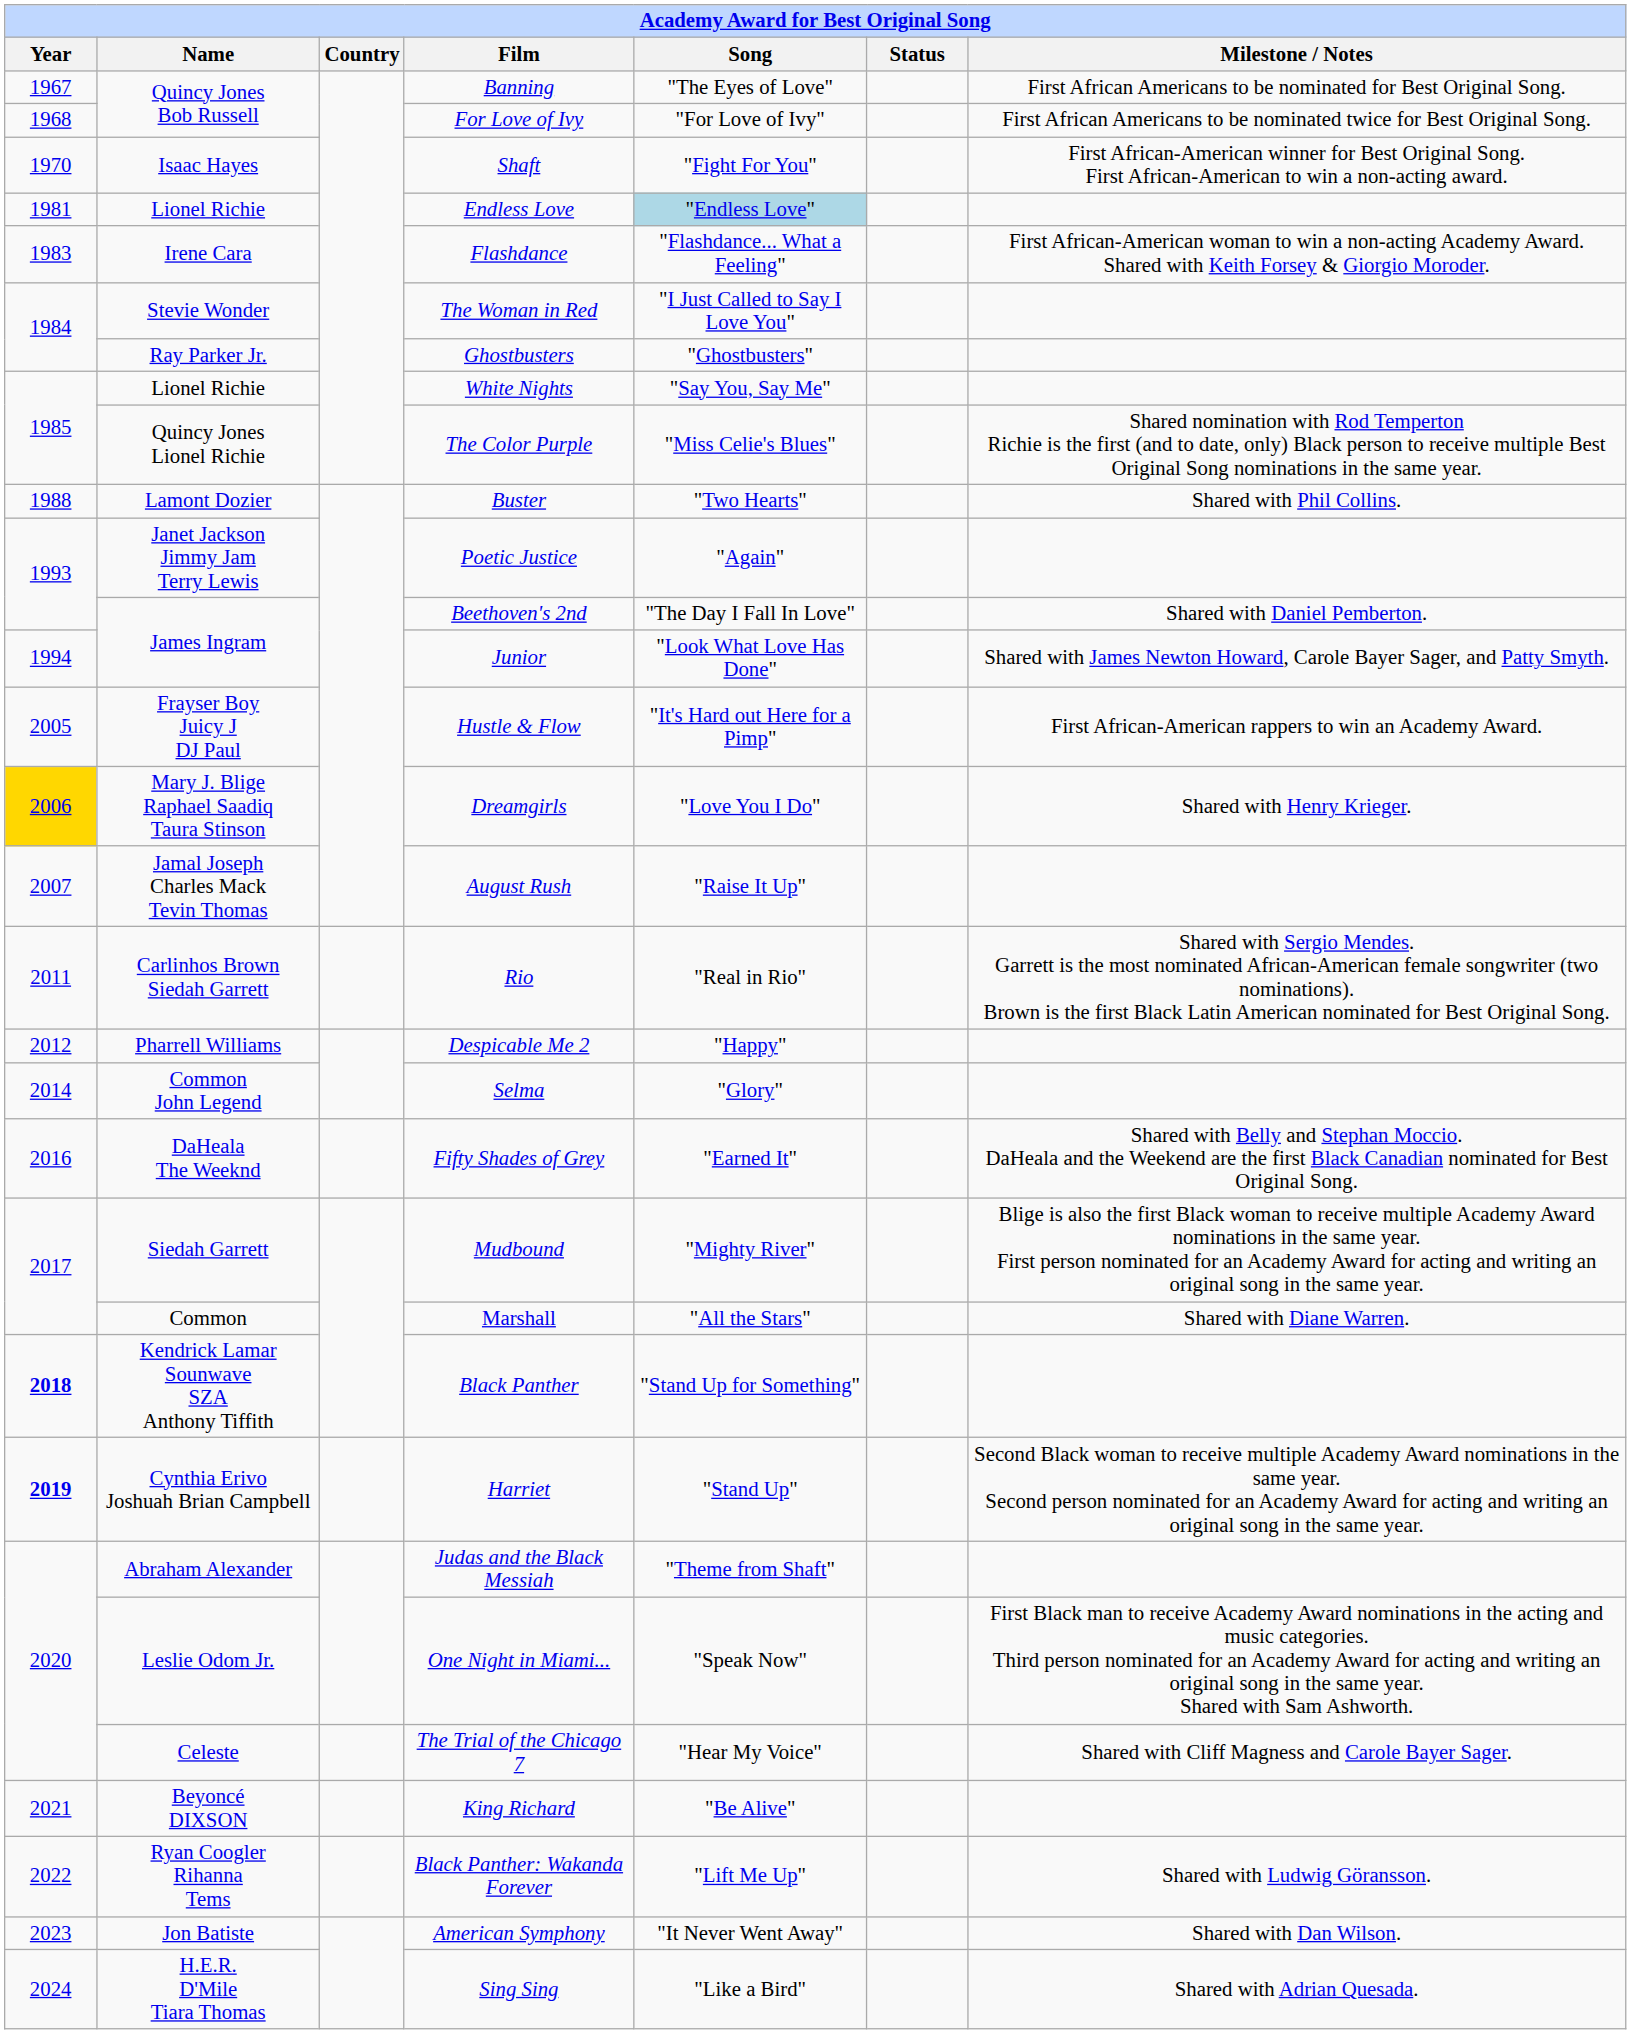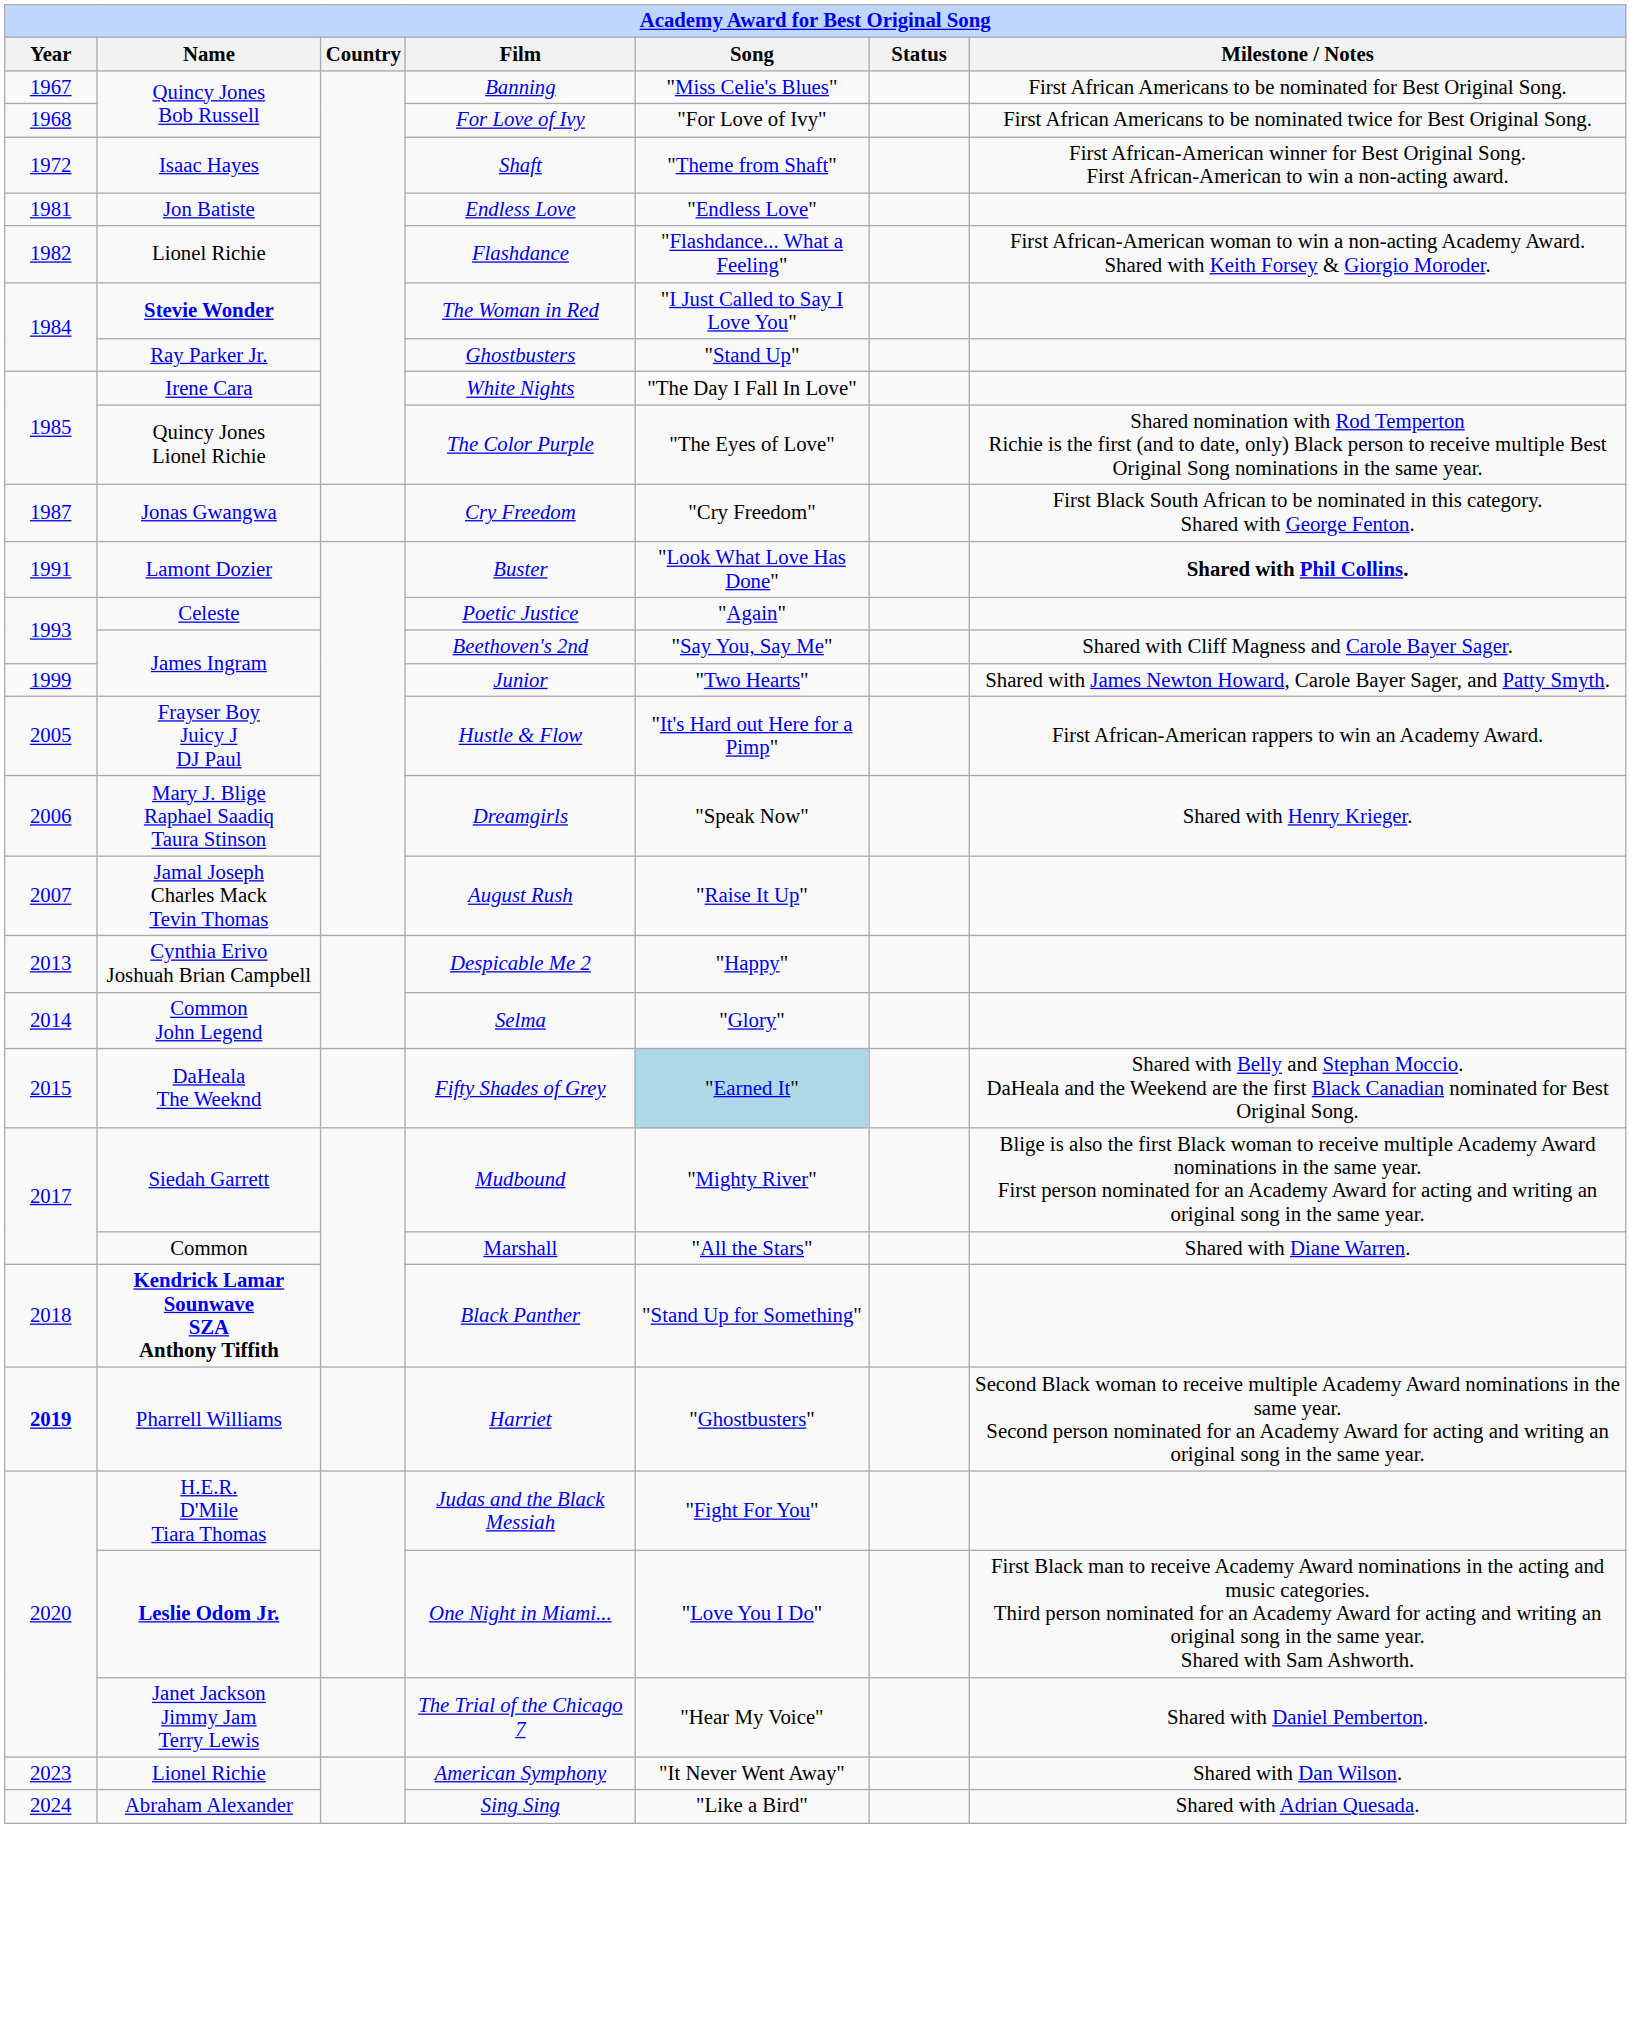Banning | Song: "The Eyes of Love" -> "Miss Celie's Blues"
Shaft | Year: 1970 -> 1972
Shaft | Song: "Fight For You" -> "Theme from Shaft"
Endless Love | Name: Lionel Richie -> Jon Batiste
Endless Love | Song: lightblue background -> no background
Flashdance | Year: 1983 -> 1982
Flashdance | Name: Irene Cara -> Lionel Richie
The Woman in Red | Name: normal -> bold
Ghostbusters | Song: "Ghostbusters" -> "Stand Up"
White Nights | Name: Lionel Richie -> Irene Cara
White Nights | Song: "Say You, Say Me" -> "The Day I Fall In Love"
The Color Purple | Song: "Miss Celie's Blues" -> "The Eyes of Love"
+ row: 1987 | Jonas Gwangwa | Cry Freedom | "Cry Freedom" | First Black South African to be nominated in this category. Shared with George Fenton.
Buster | Year: 1988 -> 1991
Buster | Song: "Two Hearts" -> "Look What Love Has Done"
Buster | Milestone / Notes: normal -> bold
Poetic Justice | Name: Janet Jackson Jimmy Jam Terry Lewis -> Celeste
Beethoven's 2nd | Song: "The Day I Fall In Love" -> "Say You, Say Me"
Beethoven's 2nd | Milestone / Notes: Shared with Daniel Pemberton. -> Shared with Cliff Magness and Carole Bayer Sager.
Junior | Year: 1994 -> 1999
Junior | Song: "Look What Love Has Done" -> "Two Hearts"
Dreamgirls | Year: gold background -> no background
Dreamgirls | Song: "Love You I Do" -> "Speak Now"
- row: 2011 | Carlinhos Brown Siedah Garrett | Rio | "Real in Rio" | Shared with Sergio Mendes. Garrett is the most nominated African-American female songwriter (two nominations). Brown is the first Black Latin American nominated for Best Original Song.
Despicable Me 2 | Year: 2012 -> 2013
Despicable Me 2 | Name: Pharrell Williams -> Cynthia Erivo Joshuah Brian Campbell
Fifty Shades of Grey | Year: 2016 -> 2015
Fifty Shades of Grey | Song: no background -> lightblue background
Black Panther | Year: bold -> normal
Black Panther | Name: normal -> bold
Harriet | Name: Cynthia Erivo Joshuah Brian Campbell -> Pharrell Williams
Harriet | Song: "Stand Up" -> "Ghostbusters"
Judas and the Black Messiah | Name: Abraham Alexander -> H.E.R. D'Mile Tiara Thomas
Judas and the Black Messiah | Song: "Theme from Shaft" -> "Fight For You"
One Night in Miami... | Name: normal -> bold
One Night in Miami... | Song: "Speak Now" -> "Love You I Do"
The Trial of the Chicago 7 | Name: Celeste -> Janet Jackson Jimmy Jam Terry Lewis
The Trial of the Chicago 7 | Milestone / Notes: Shared with Cliff Magness and Carole Bayer Sager. -> Shared with Daniel Pemberton.
- row: 2021 | Beyoncé DIXSON | King Richard | "Be Alive"
- row: 2022 | Ryan Coogler Rihanna Tems | Black Panther: Wakanda Forever | "Lift Me Up" | Shared with Ludwig Göransson.
American Symphony | Name: Jon Batiste -> Lionel Richie
Sing Sing | Name: H.E.R. D'Mile Tiara Thomas -> Abraham Alexander
